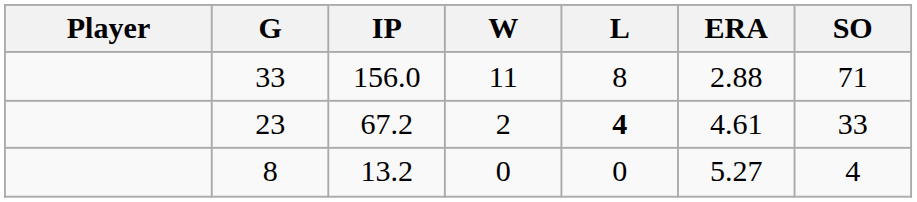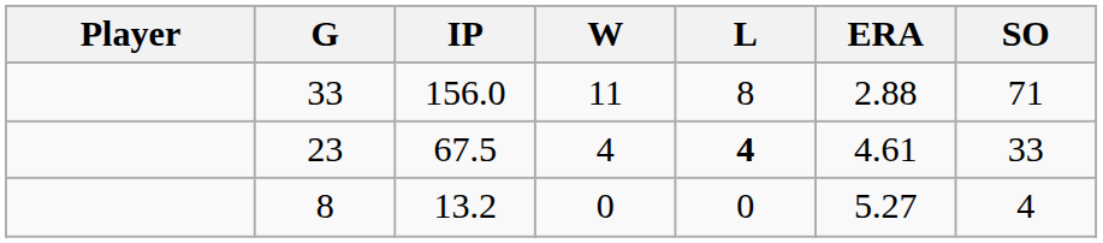23 | IP: 67.2 -> 67.5
23 | W: 2 -> 4
